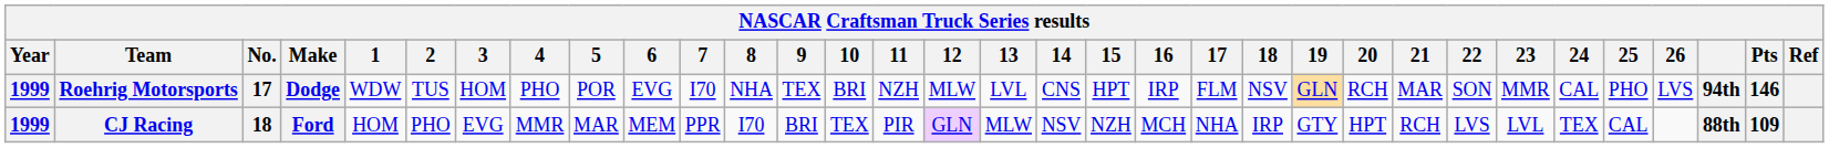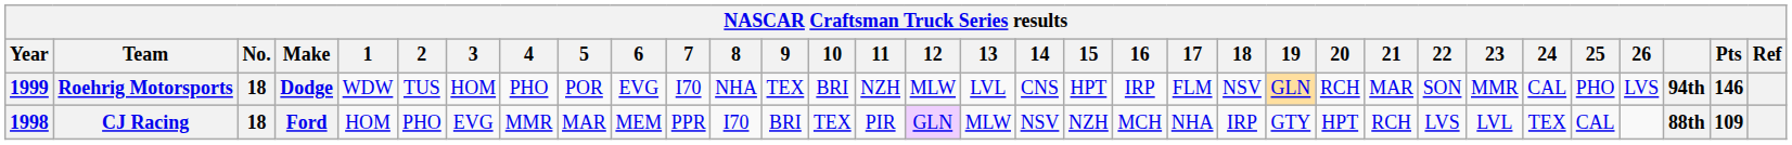Roehrig Motorsports | No.: 17 -> 18
CJ Racing | Year: 1999 -> 1998
